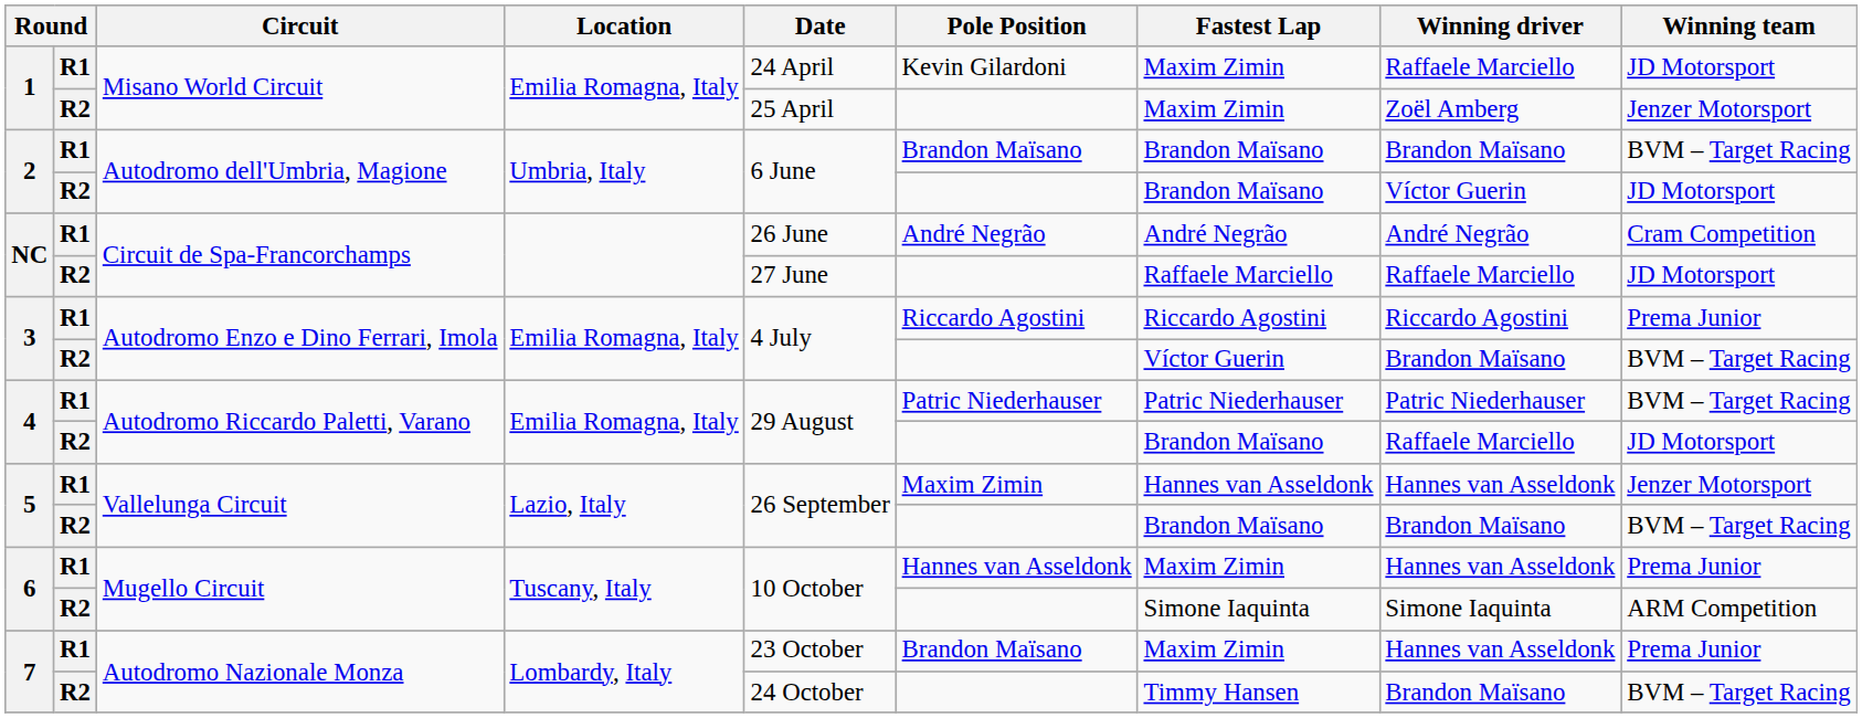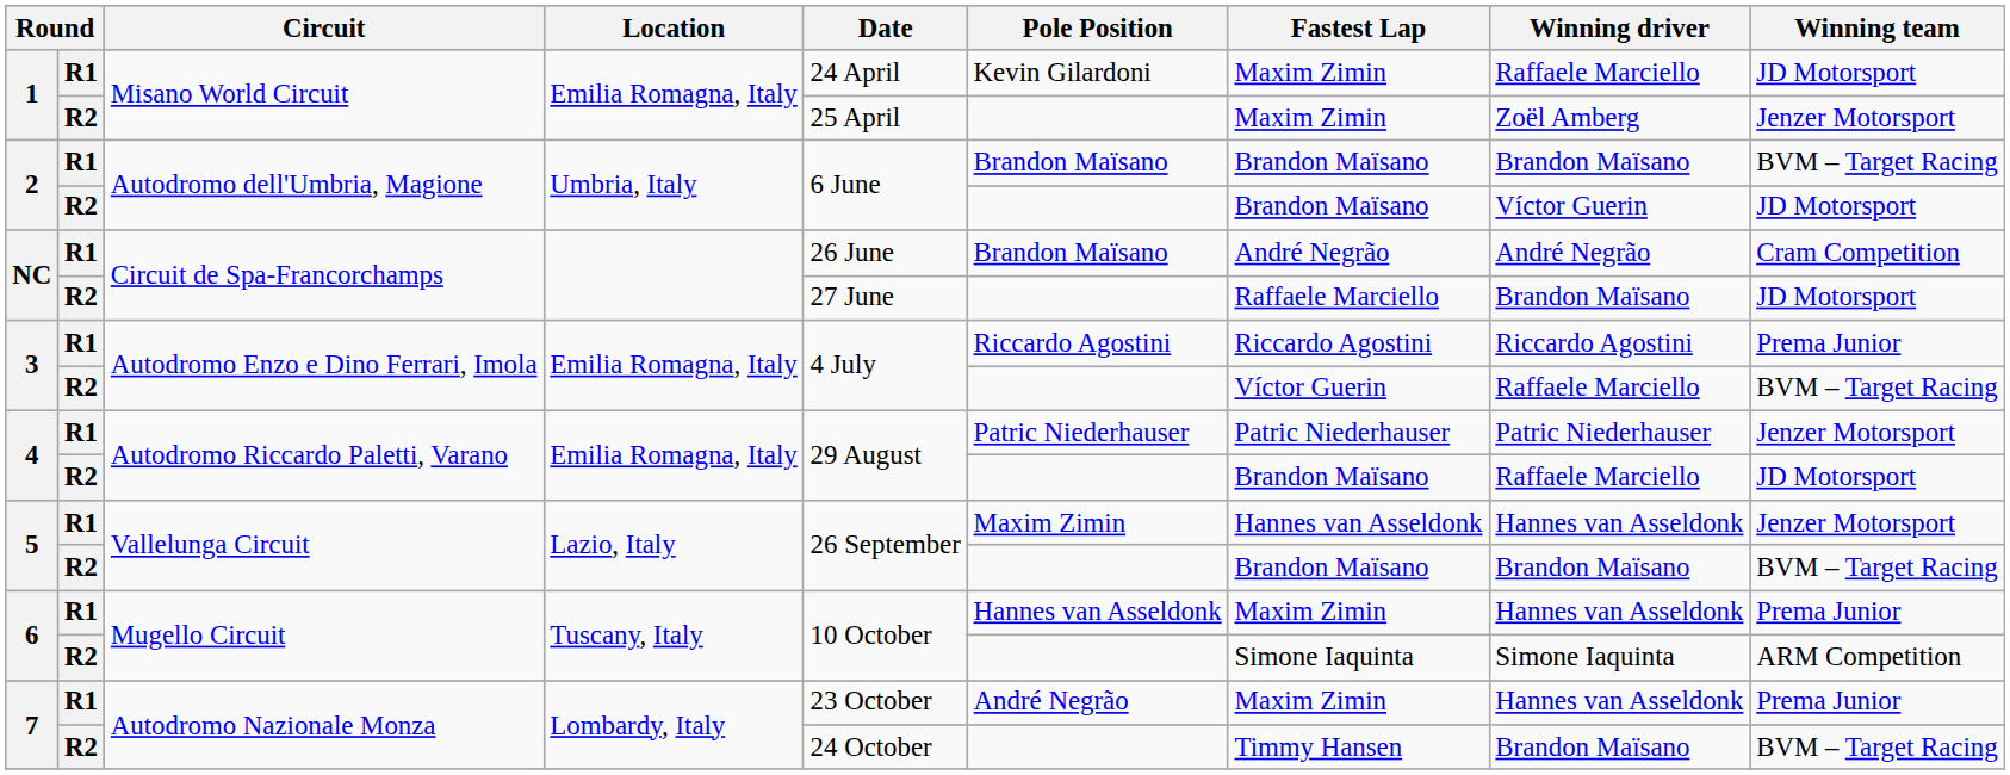NC / R1 | Pole Position: André Negrão -> Brandon Maïsano
NC / R2 | Winning driver: Raffaele Marciello -> Brandon Maïsano
3 / R2 | Winning driver: Brandon Maïsano -> Raffaele Marciello
4 / R1 | Winning team: BVM – Target Racing -> Jenzer Motorsport
7 / R1 | Pole Position: Brandon Maïsano -> André Negrão
